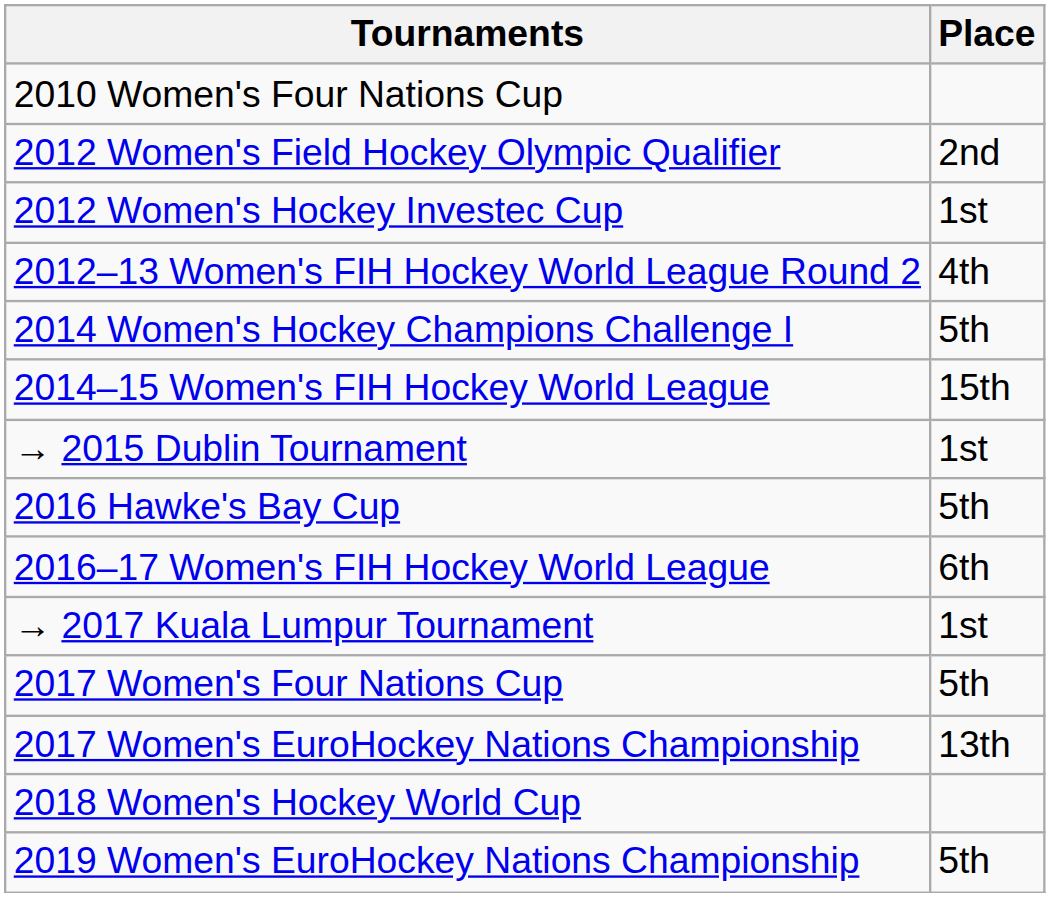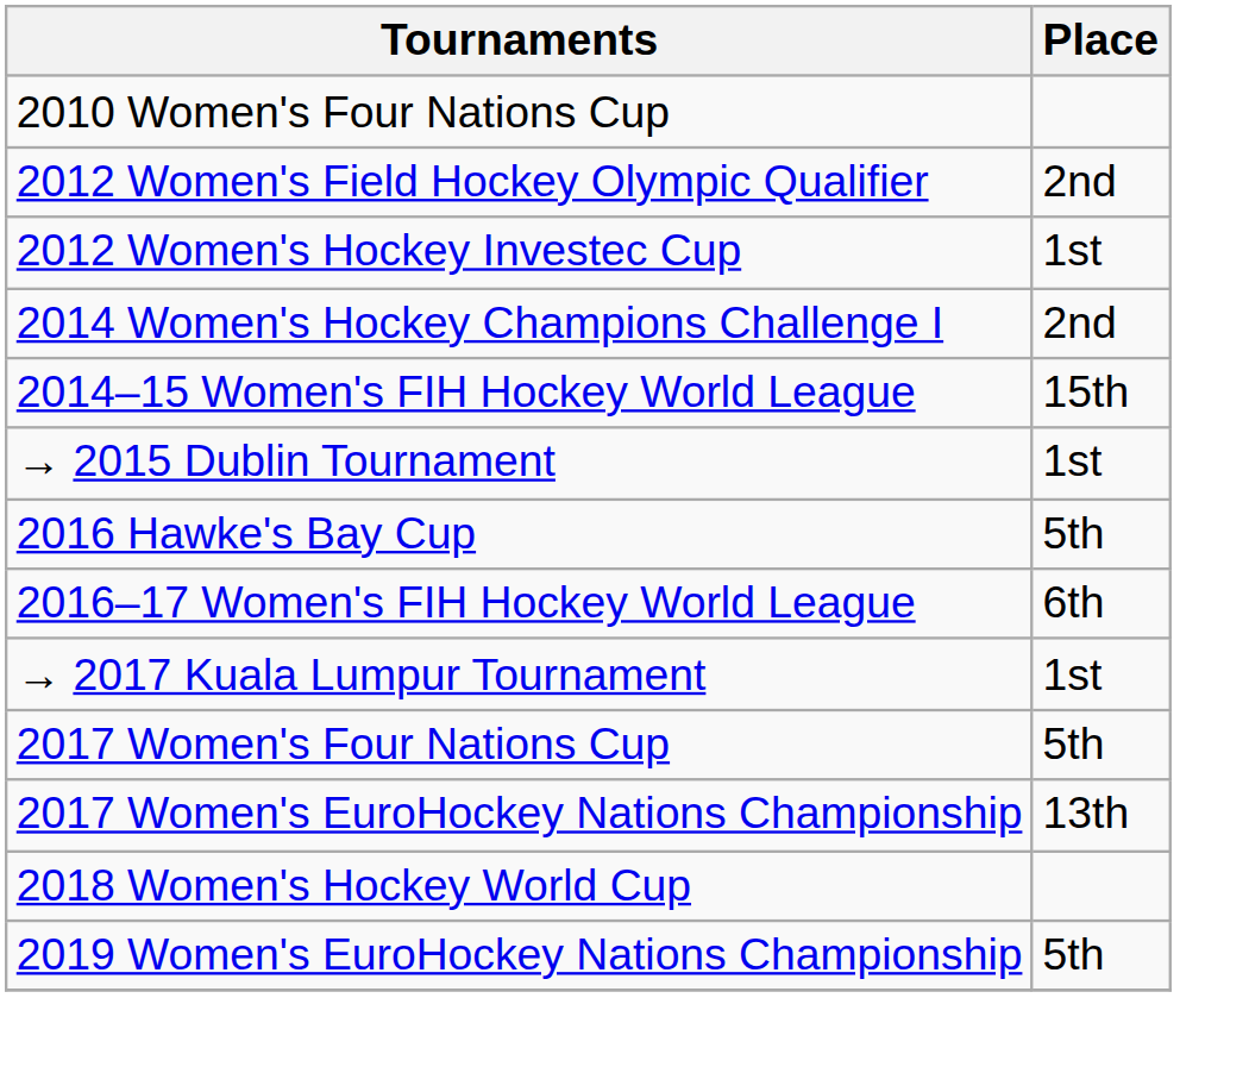- row: 2012–13 Women's FIH Hockey World League Round 2 | 4th
2014 Women's Hockey Champions Challenge I | Place: 5th -> 2nd
